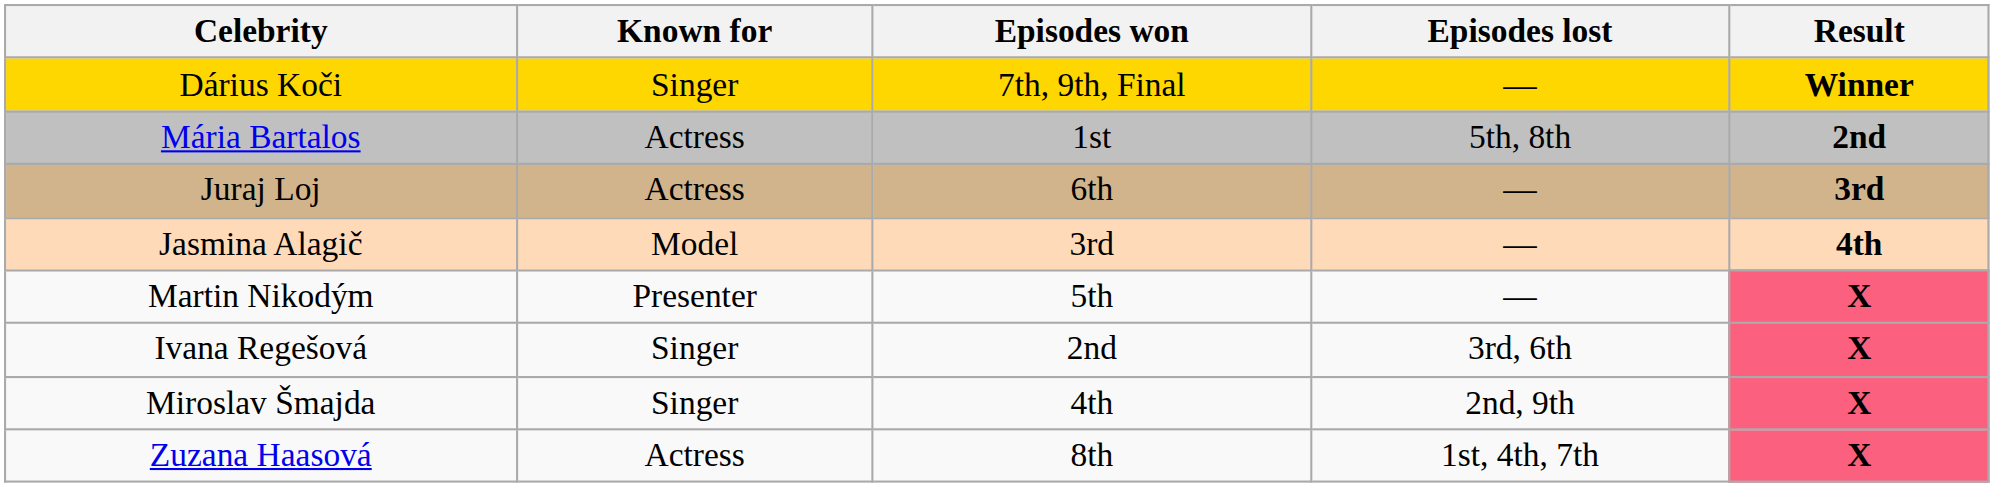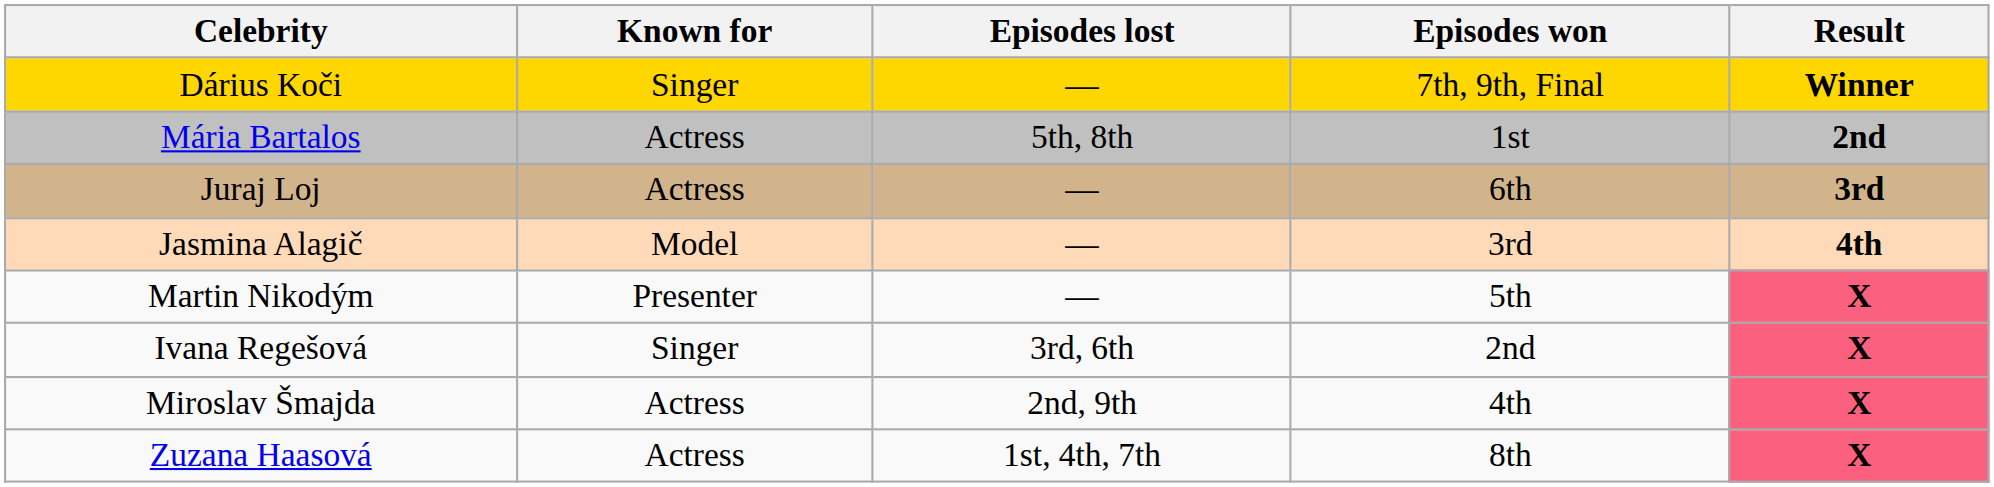columns swapped: Episodes won <-> Episodes lost
Miroslav Šmajda | Known for: Singer -> Actress
